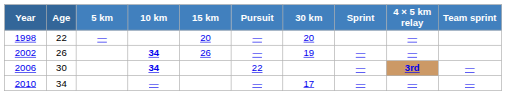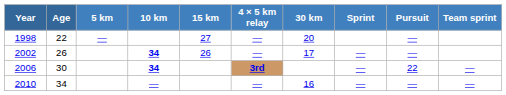columns swapped: Pursuit <-> 4 × 5 km relay
1998 | 15 km: 20 -> 27
2002 | 30 km: 19 -> 17
2010 | 30 km: 17 -> 16
